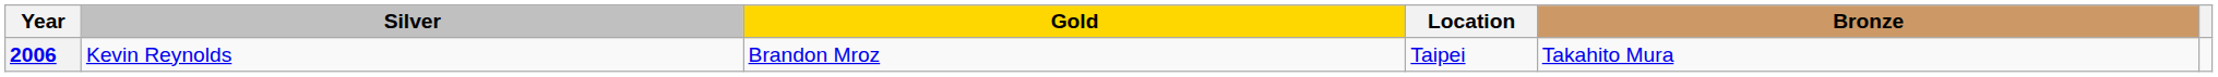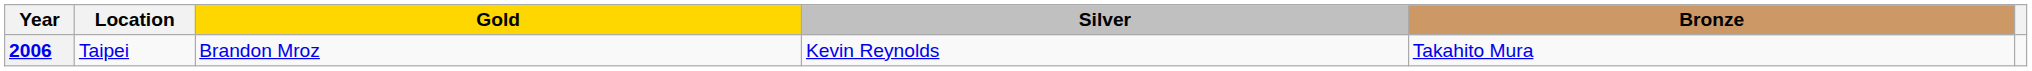columns swapped: Location <-> Silver
